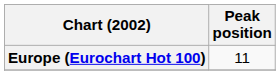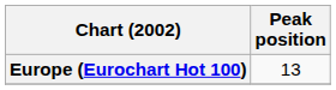Europe (Eurochart Hot 100) | Peak position: 11 -> 13
